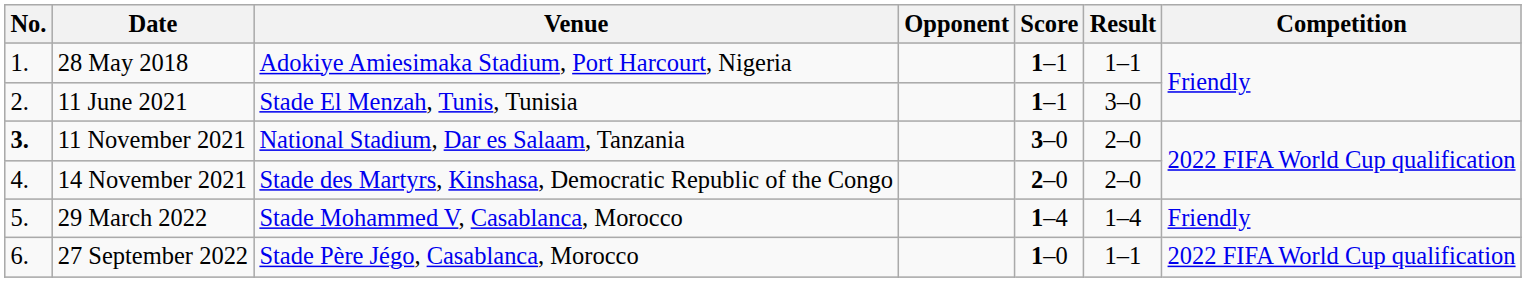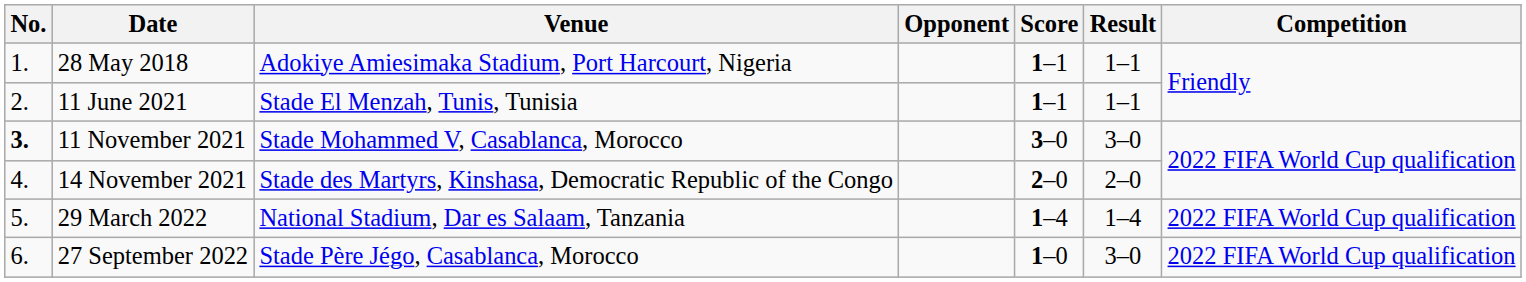11 June 2021 | Result: 3–0 -> 1–1
11 November 2021 | Venue: National Stadium, Dar es Salaam, Tanzania -> Stade Mohammed V, Casablanca, Morocco
11 November 2021 | Result: 2–0 -> 3–0
29 March 2022 | Venue: Stade Mohammed V, Casablanca, Morocco -> National Stadium, Dar es Salaam, Tanzania
29 March 2022 | Competition: Friendly -> 2022 FIFA World Cup qualification
27 September 2022 | Result: 1–1 -> 3–0
